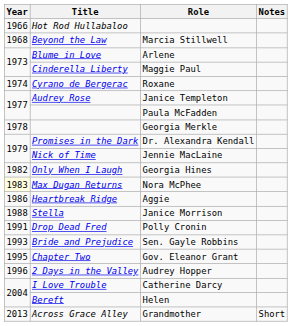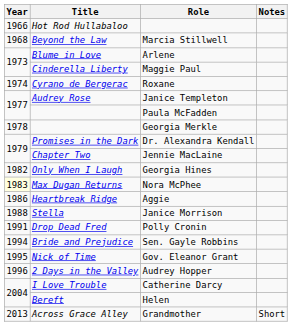Jennie MacLaine | Title: Nick of Time -> Chapter Two
Sen. Gayle Robbins | Year: 1993 -> 1994
Gov. Eleanor Grant | Title: Chapter Two -> Nick of Time
